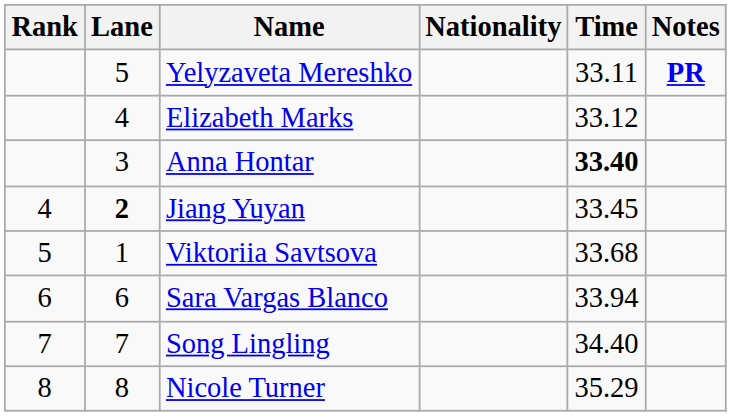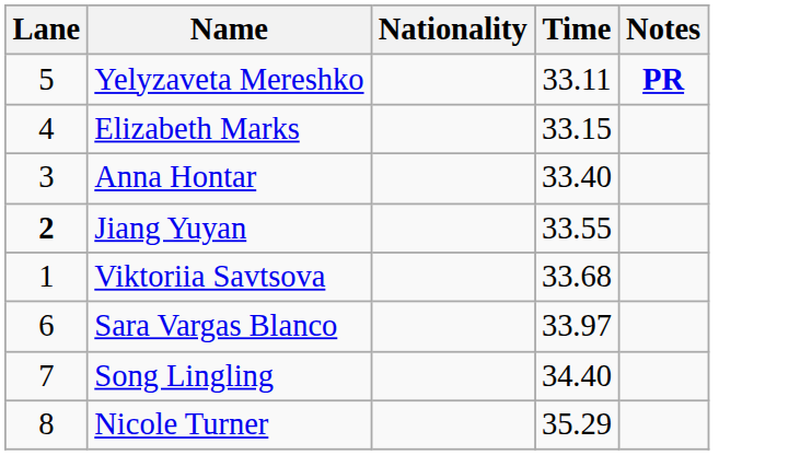- column: Rank | 4 | 5 | 6 | 7 | 8
Elizabeth Marks | Time: 33.12 -> 33.15
Anna Hontar | Time: bold -> normal
Jiang Yuyan | Time: 33.45 -> 33.55
Sara Vargas Blanco | Time: 33.94 -> 33.97
